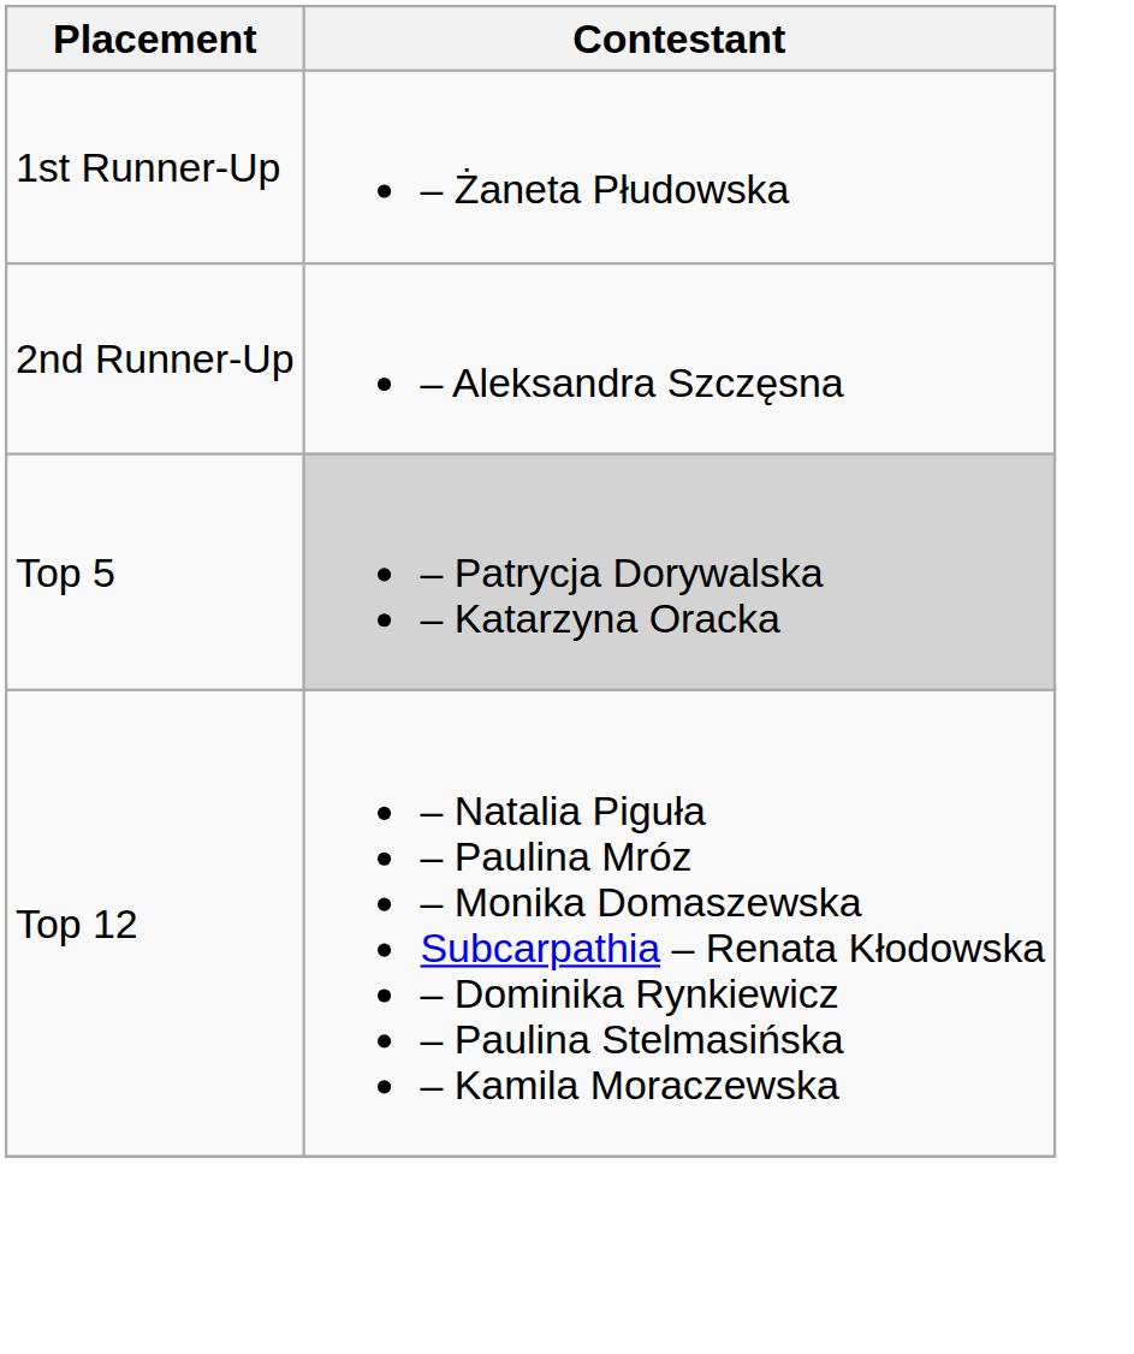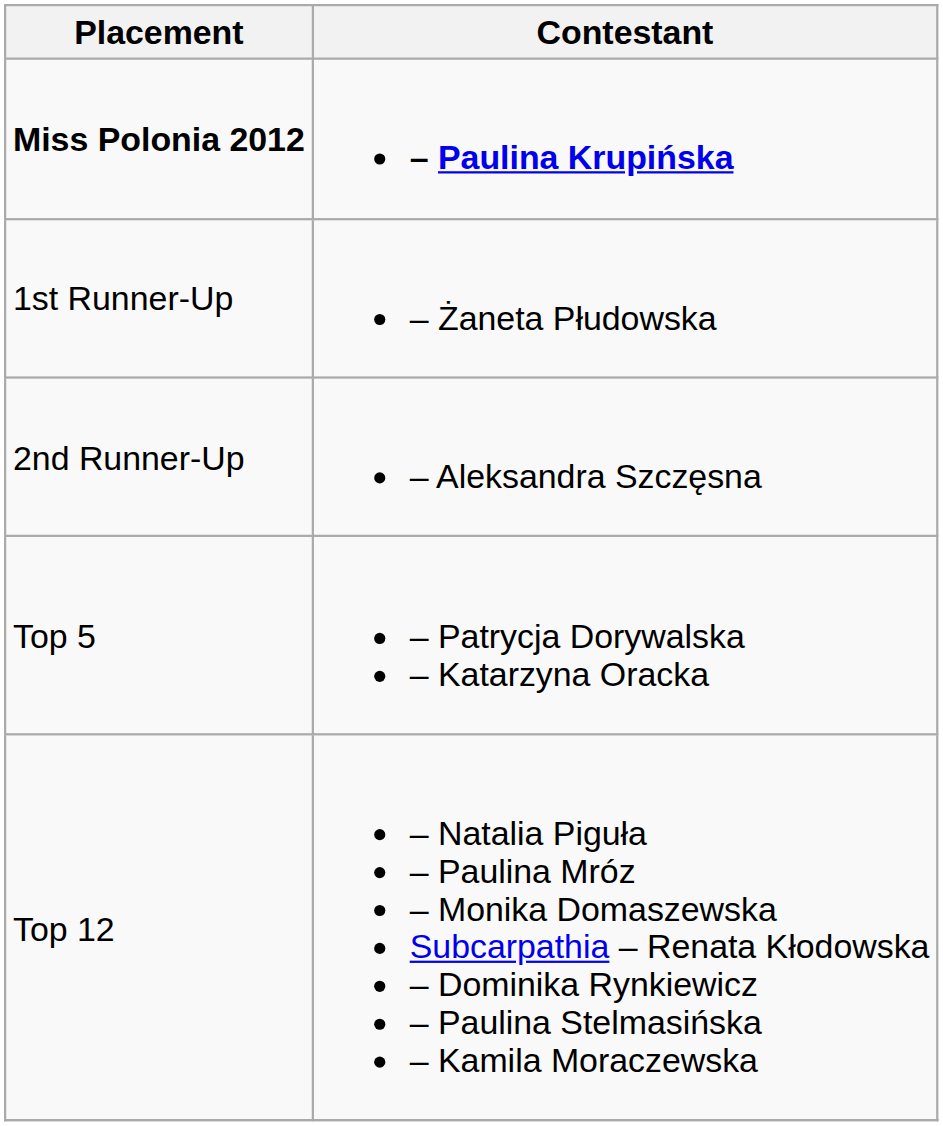+ row: Miss Polonia 2012 | – Paulina Krupińska
Top 5 | Contestant: lightgrey background -> no background
